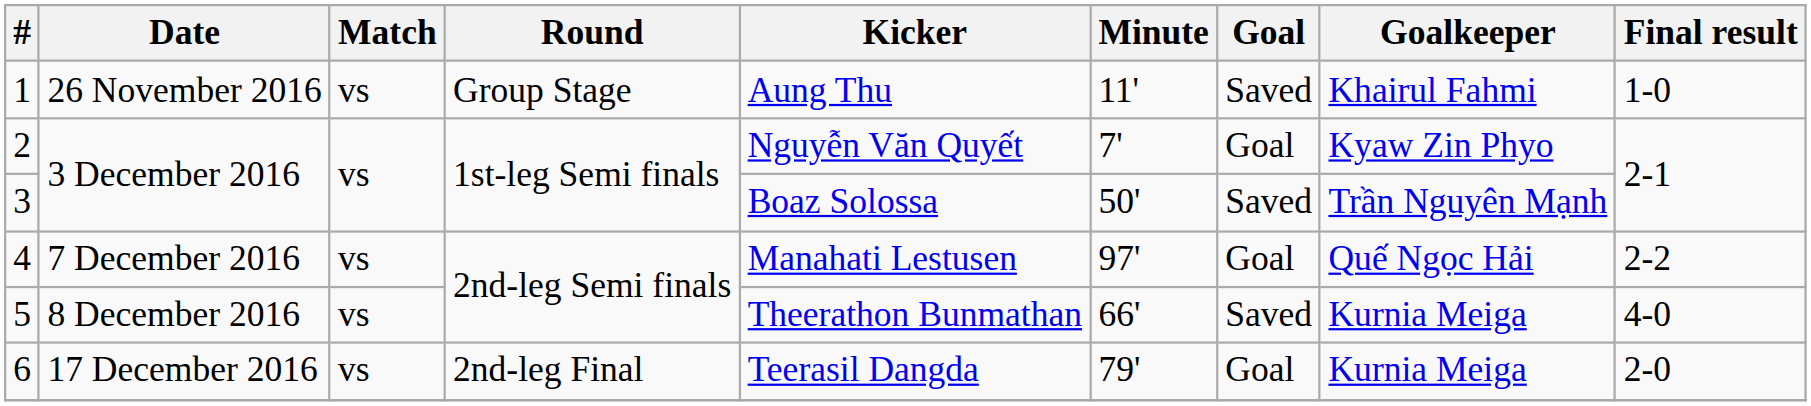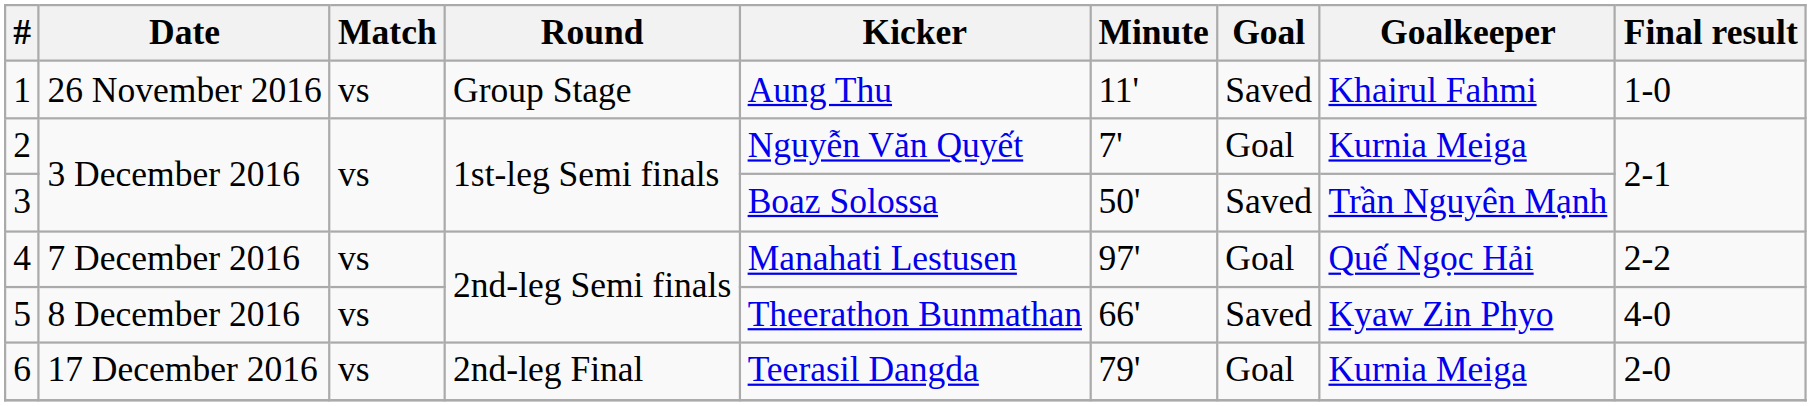2 | Goalkeeper: Kyaw Zin Phyo -> Kurnia Meiga
5 | Goalkeeper: Kurnia Meiga -> Kyaw Zin Phyo
